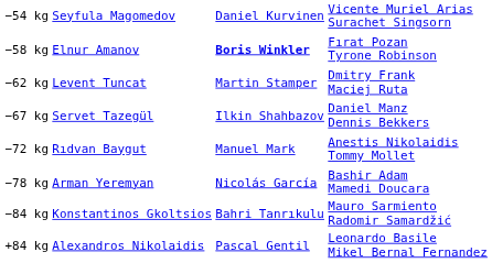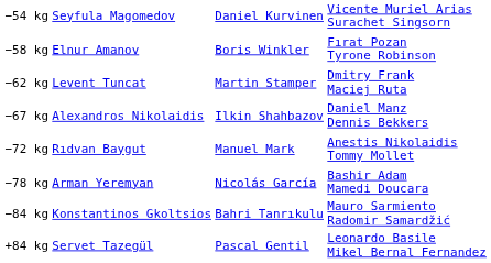−58 kg | column 3: bold -> normal
−67 kg | column 2: Servet Tazegül -> Alexandros Nikolaidis
+84 kg | column 2: Alexandros Nikolaidis -> Servet Tazegül
